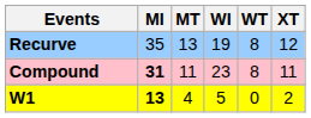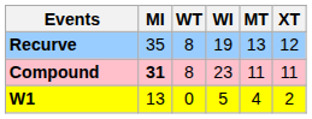columns swapped: MT <-> WT
W1 | MI: bold -> normal
